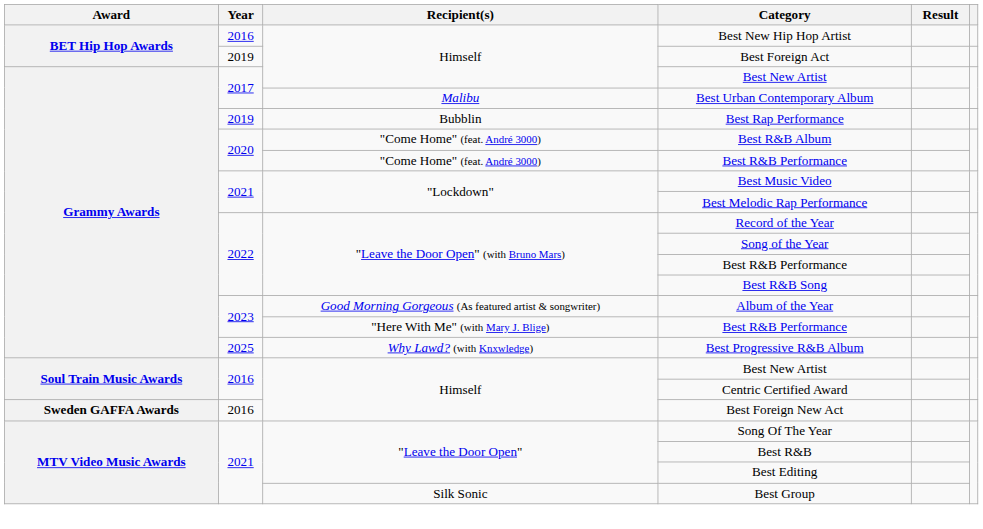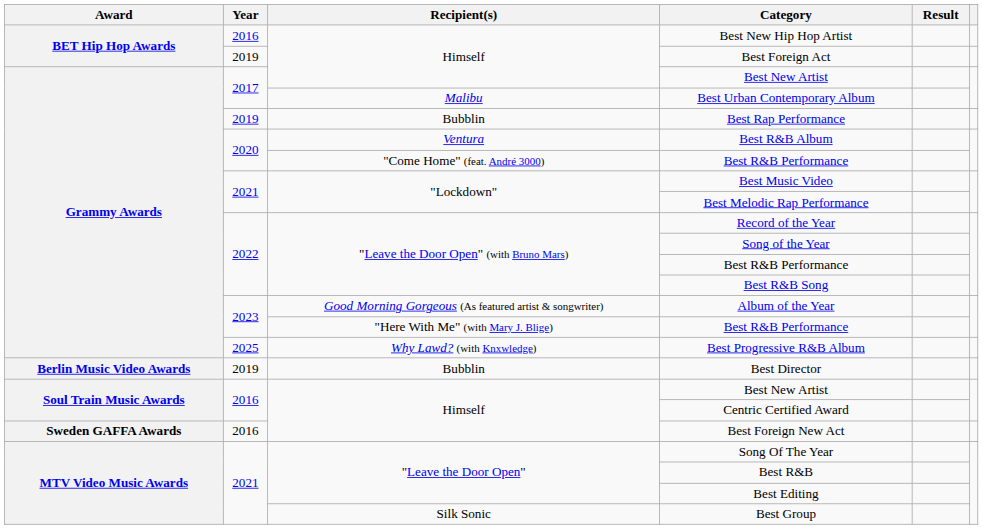Best R&B Album | Recipient(s): "Come Home" (feat. André 3000) -> Ventura
+ row: Berlin Music Video Awards | 2019 | Bubblin | Best Director
